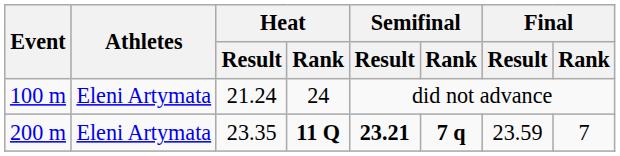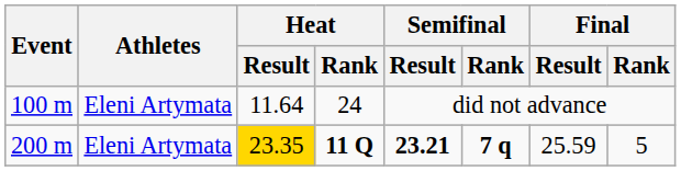100 m | Heat / Result: 21.24 -> 11.64
200 m | Heat / Result: no background -> gold background
200 m | Final / Result: 23.59 -> 25.59
200 m | Final / Rank: 7 -> 5
